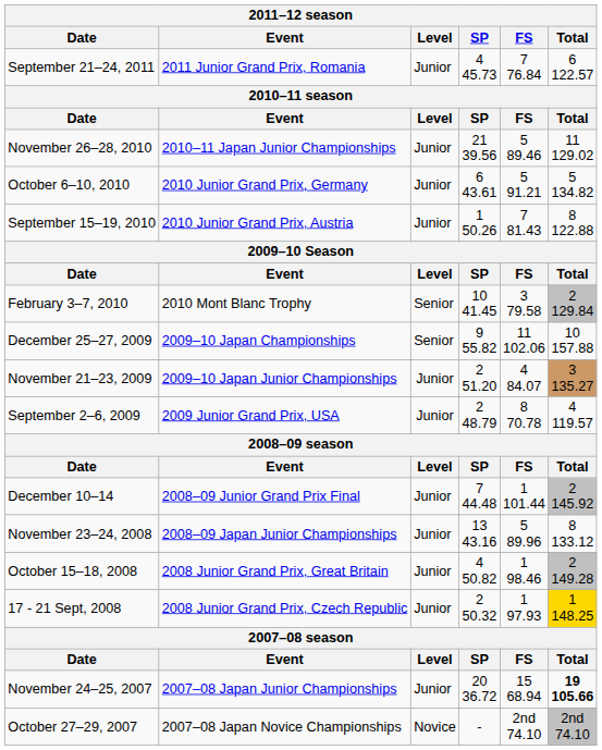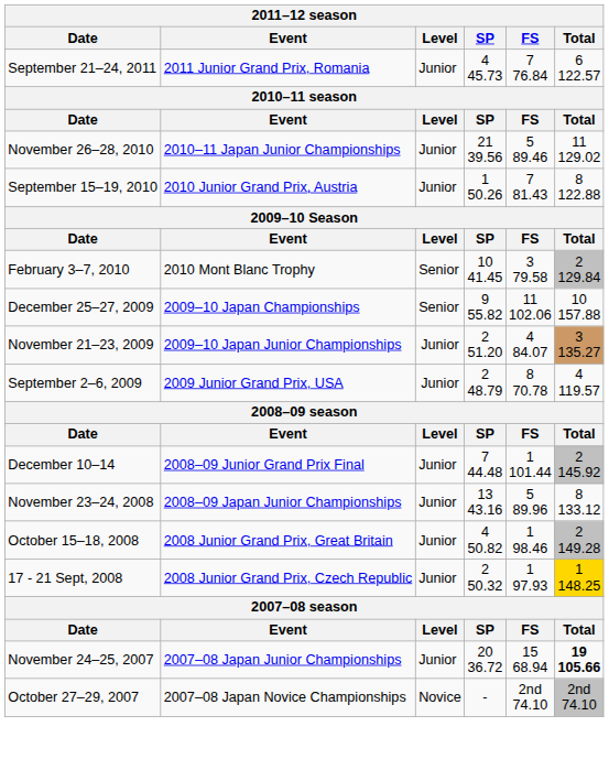- row: October 6–10, 2010 | 2010 Junior Grand Prix, Germany | Junior | 6 43.61 | 5 91.21 | 5 134.82
